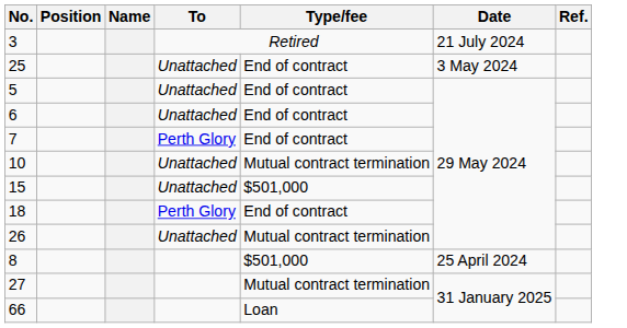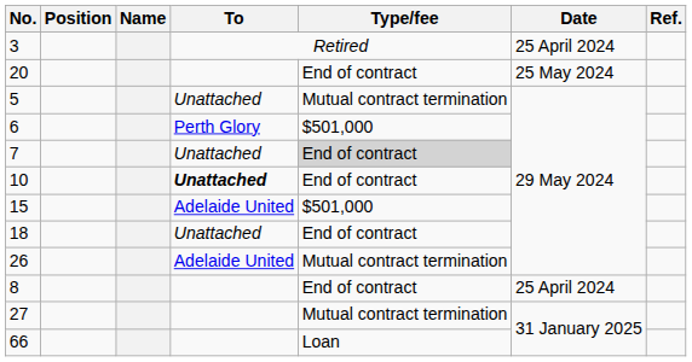3 | Date: 21 July 2024 -> 25 April 2024
- row: 25 | Unattached | End of contract | 3 May 2024
+ row: 20 | End of contract | 25 May 2024
5 | Type/fee: End of contract -> Mutual contract termination
6 | To: Unattached -> Perth Glory
6 | Type/fee: End of contract -> $501,000
7 | To: Perth Glory -> Unattached
7 | Type/fee: no background -> lightgrey background
10 | To: normal -> bold
10 | Type/fee: Mutual contract termination -> End of contract
15 | To: Unattached -> Adelaide United
18 | To: Perth Glory -> Unattached
26 | To: Unattached -> Adelaide United
8 | Type/fee: $501,000 -> End of contract
